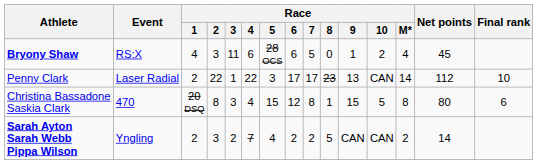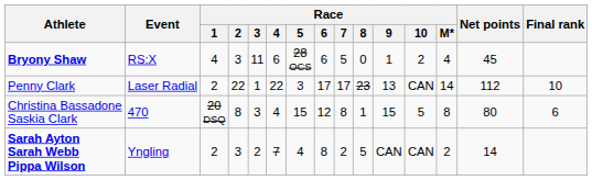Sarah Ayton Sarah Webb Pippa Wilson | Race / 6: 2 -> 8
